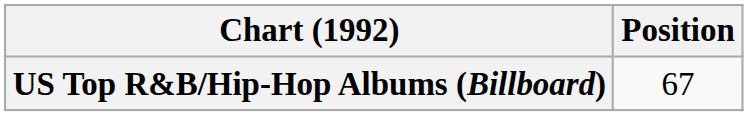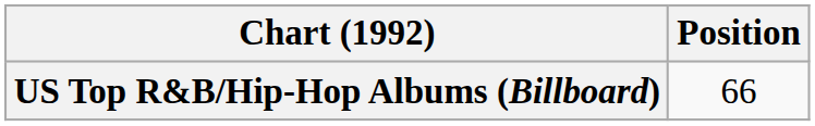US Top R&B/Hip-Hop Albums (Billboard) | Position: 67 -> 66
